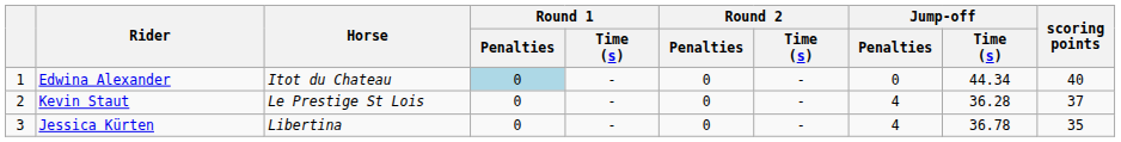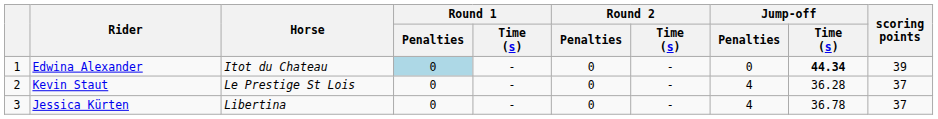Edwina Alexander | Jump-off / Time (s): normal -> bold
Edwina Alexander | scoring points: 40 -> 39
Jessica Kürten | scoring points: 35 -> 37
